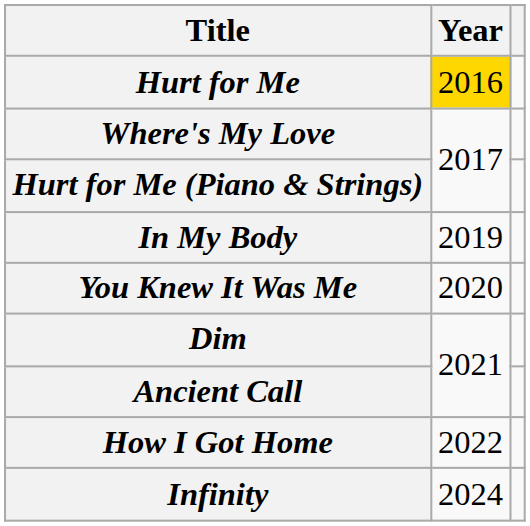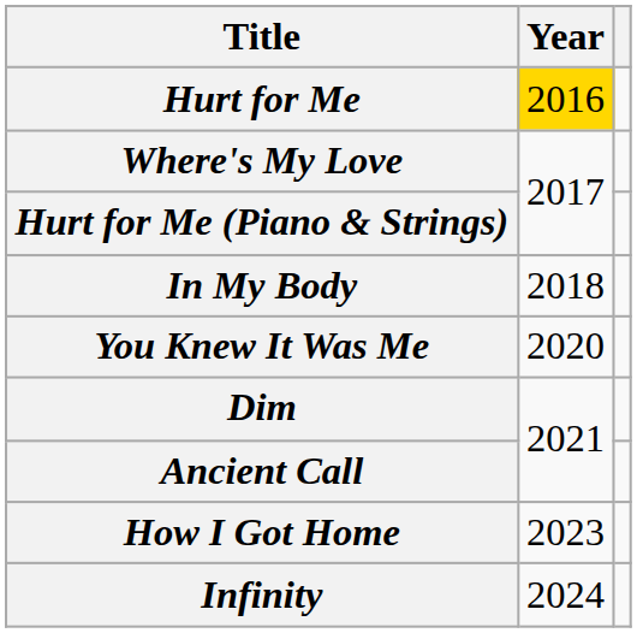In My Body | Year: 2019 -> 2018
How I Got Home | Year: 2022 -> 2023
